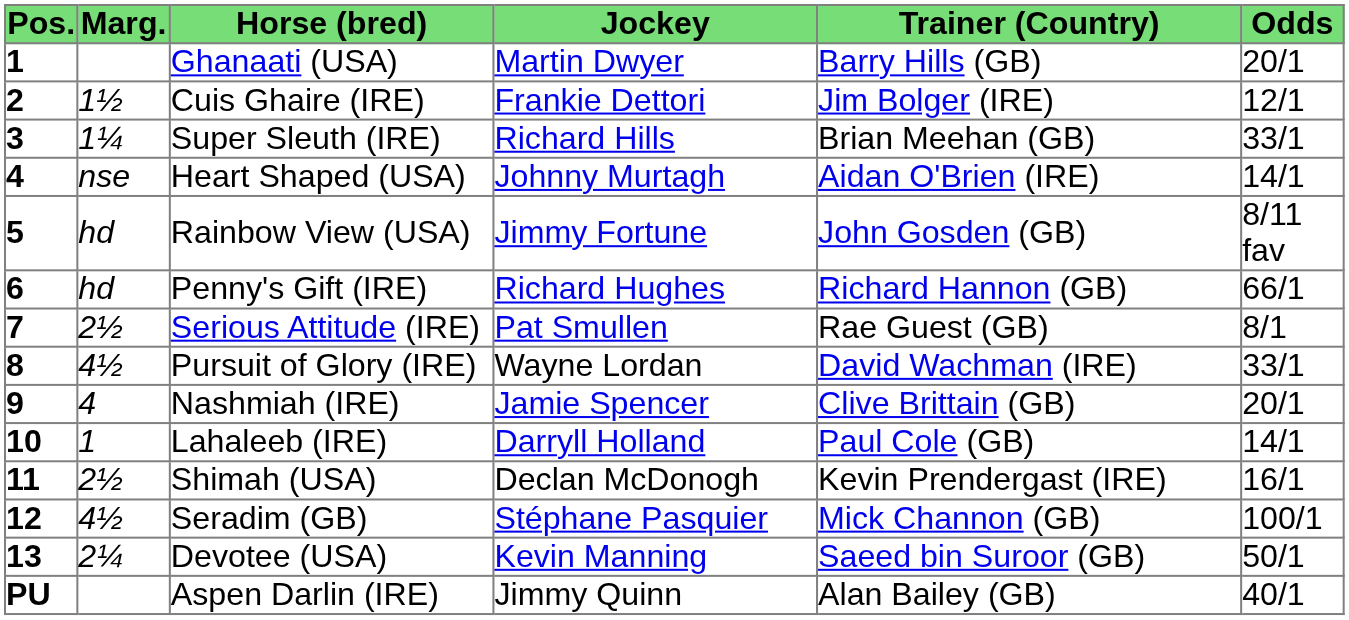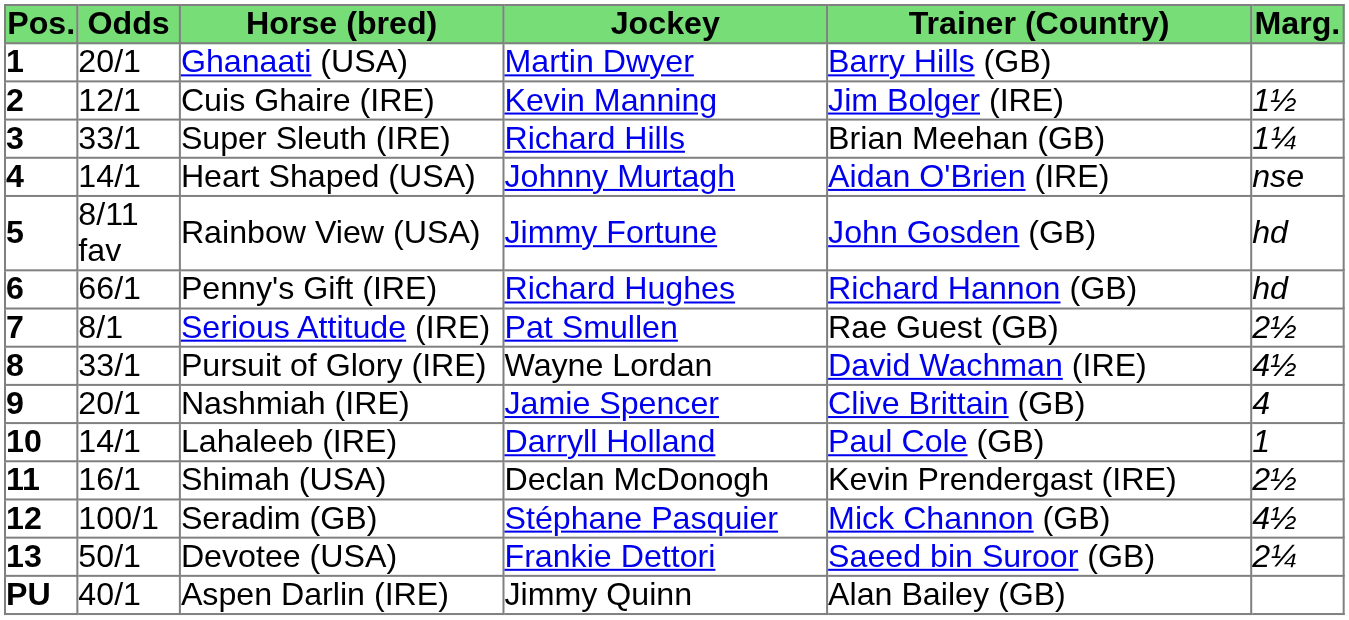columns swapped: Marg. <-> Odds
Cuis Ghaire (IRE) | Jockey: Frankie Dettori -> Kevin Manning
Devotee (USA) | Jockey: Kevin Manning -> Frankie Dettori
